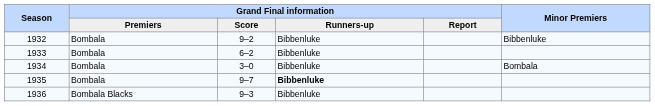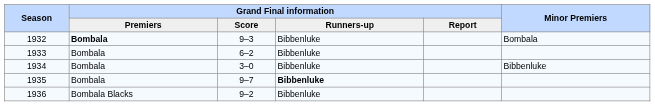1932 | Grand Final information / Premiers: normal -> bold
1932 | Grand Final information / Score: 9–2 -> 9–3
1932 | Minor Premiers: Bibbenluke -> Bombala
1934 | Minor Premiers: Bombala -> Bibbenluke
1936 | Grand Final information / Score: 9–3 -> 9–2
